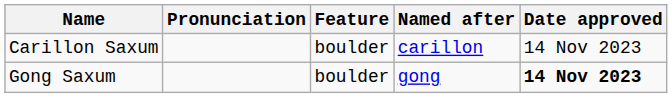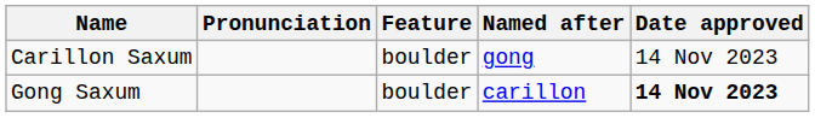Carillon Saxum | Named after: carillon -> gong
Gong Saxum | Named after: gong -> carillon
